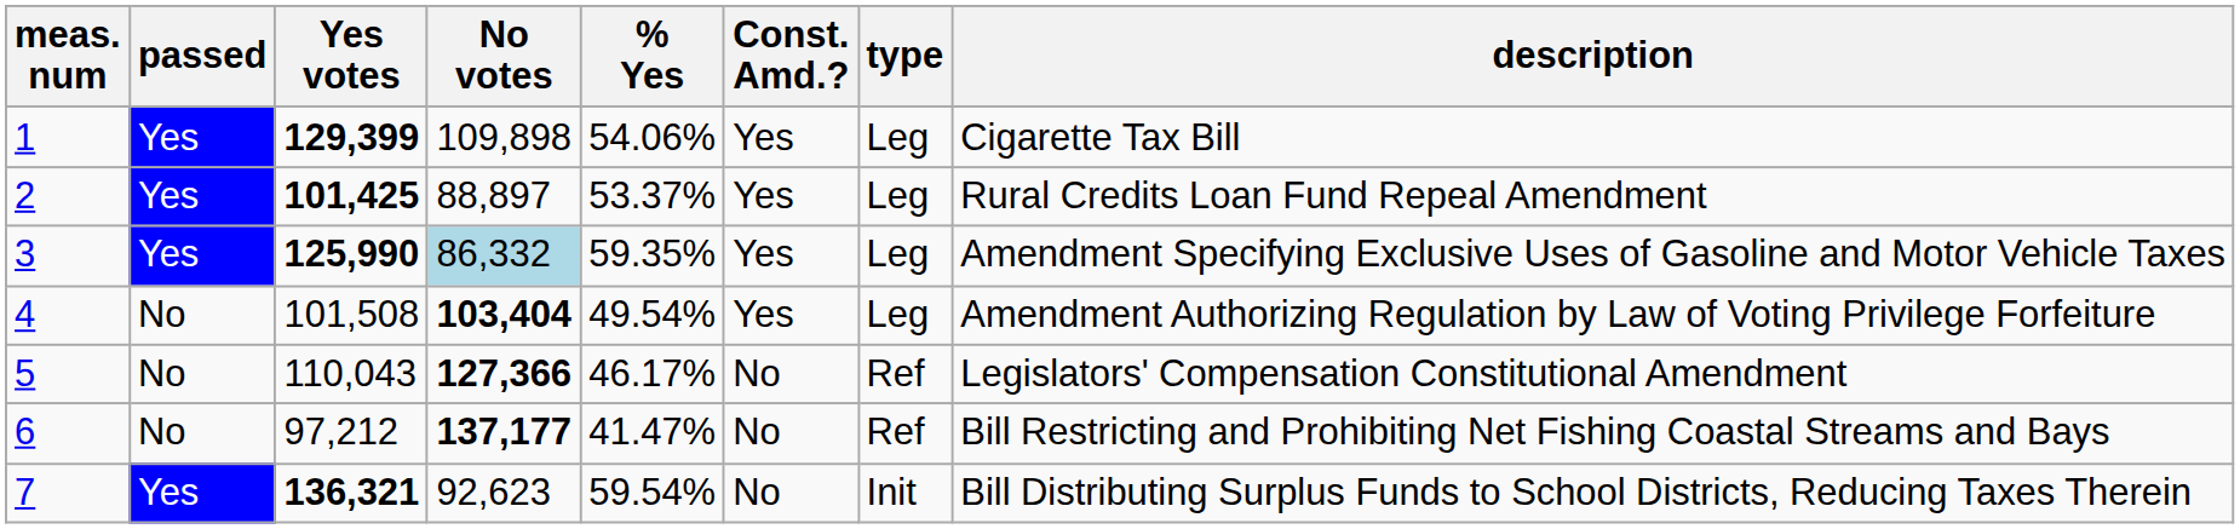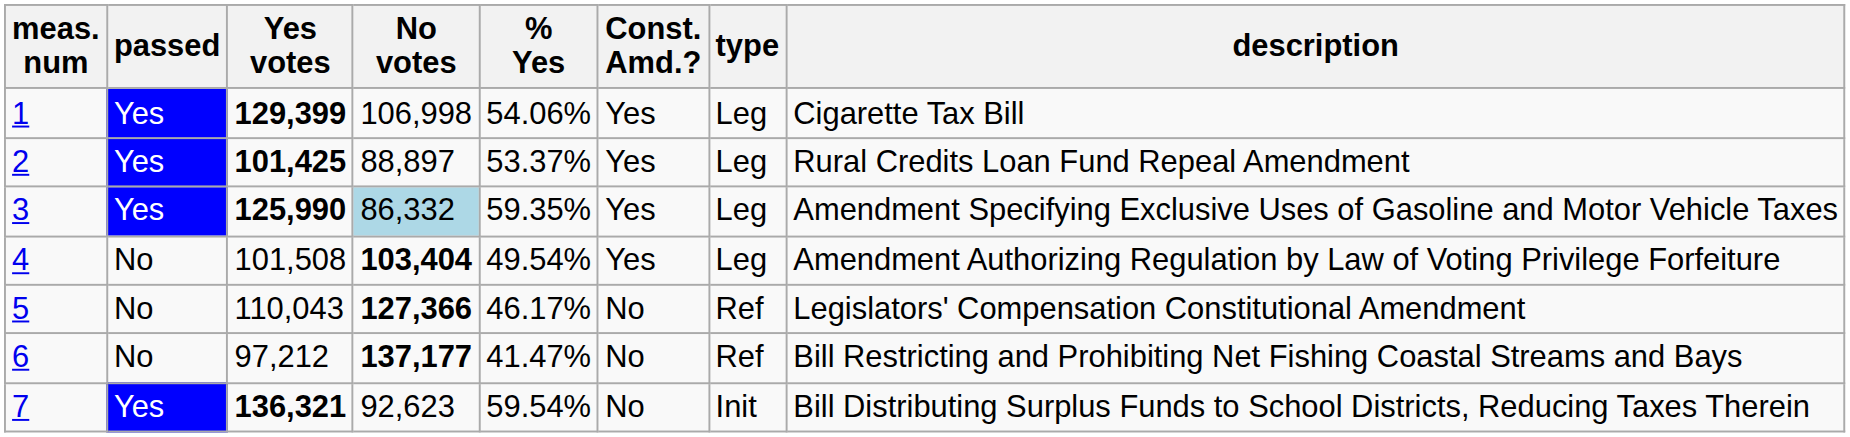1 | No votes: 109,898 -> 106,998
